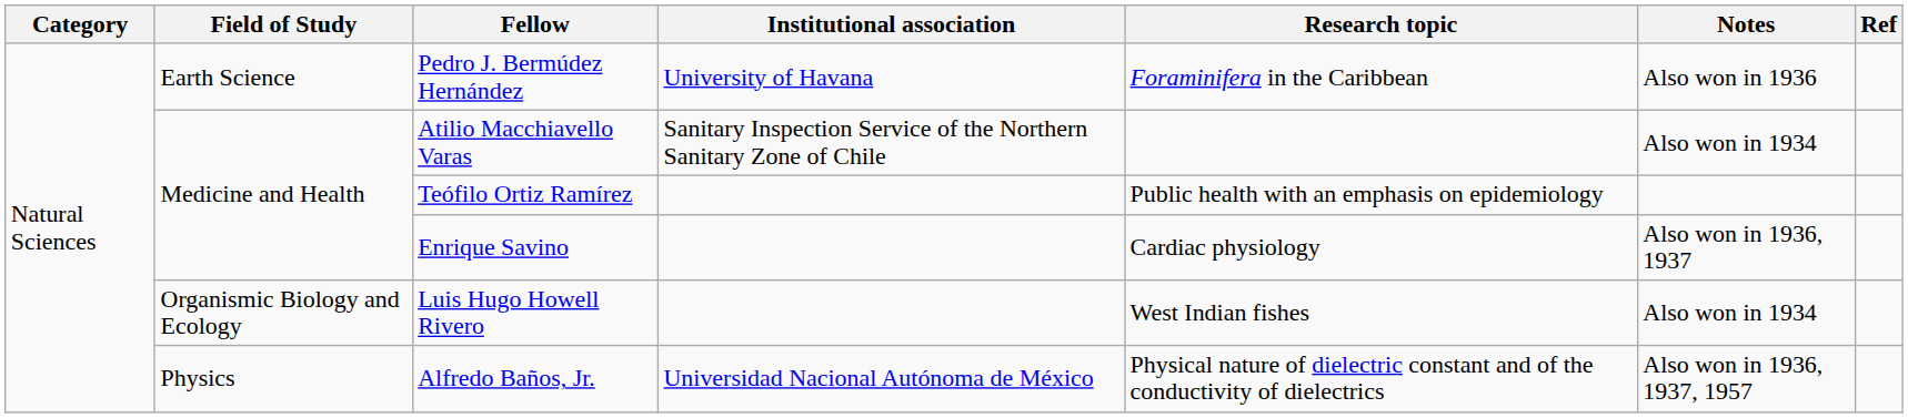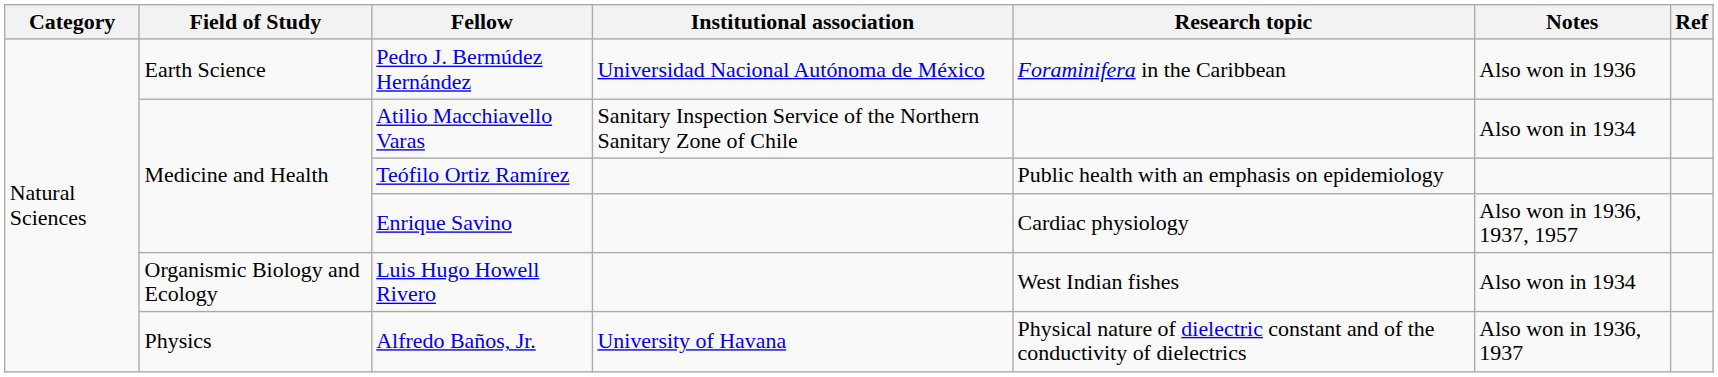Pedro J. Bermúdez Hernández | Institutional association: University of Havana -> Universidad Nacional Autónoma de México
Enrique Savino | Notes: Also won in 1936, 1937 -> Also won in 1936, 1937, 1957
Alfredo Baños, Jr. | Institutional association: Universidad Nacional Autónoma de México -> University of Havana
Alfredo Baños, Jr. | Notes: Also won in 1936, 1937, 1957 -> Also won in 1936, 1937
